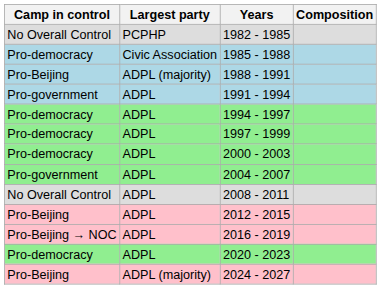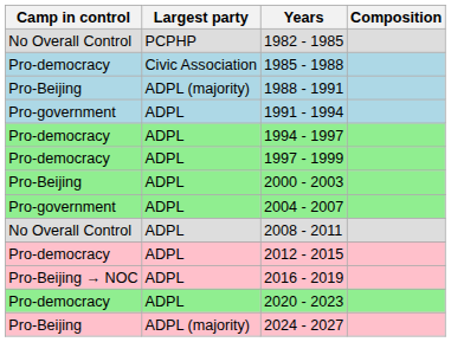2000 - 2003 | Camp in control: Pro-democracy -> Pro-Beijing
2012 - 2015 | Camp in control: Pro-Beijing -> Pro-democracy
